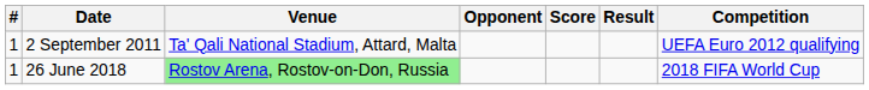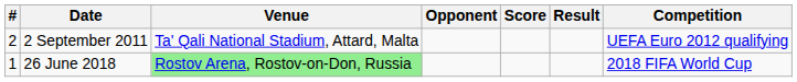2 September 2011 | #: 1 -> 2
